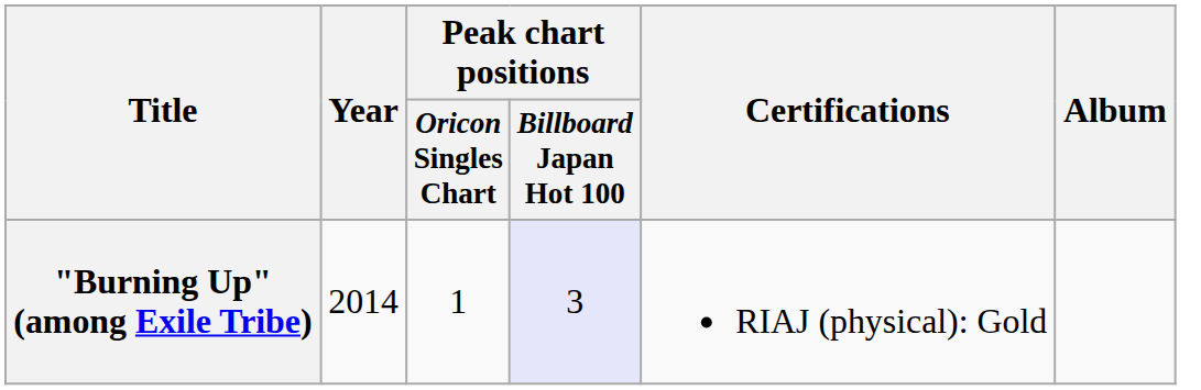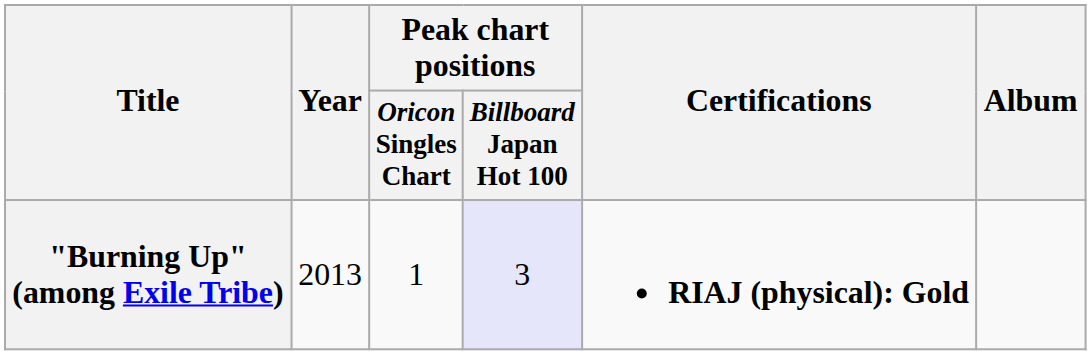"Burning Up" (among Exile Tribe) | Year: 2014 -> 2013
"Burning Up" (among Exile Tribe) | Certifications: normal -> bold
